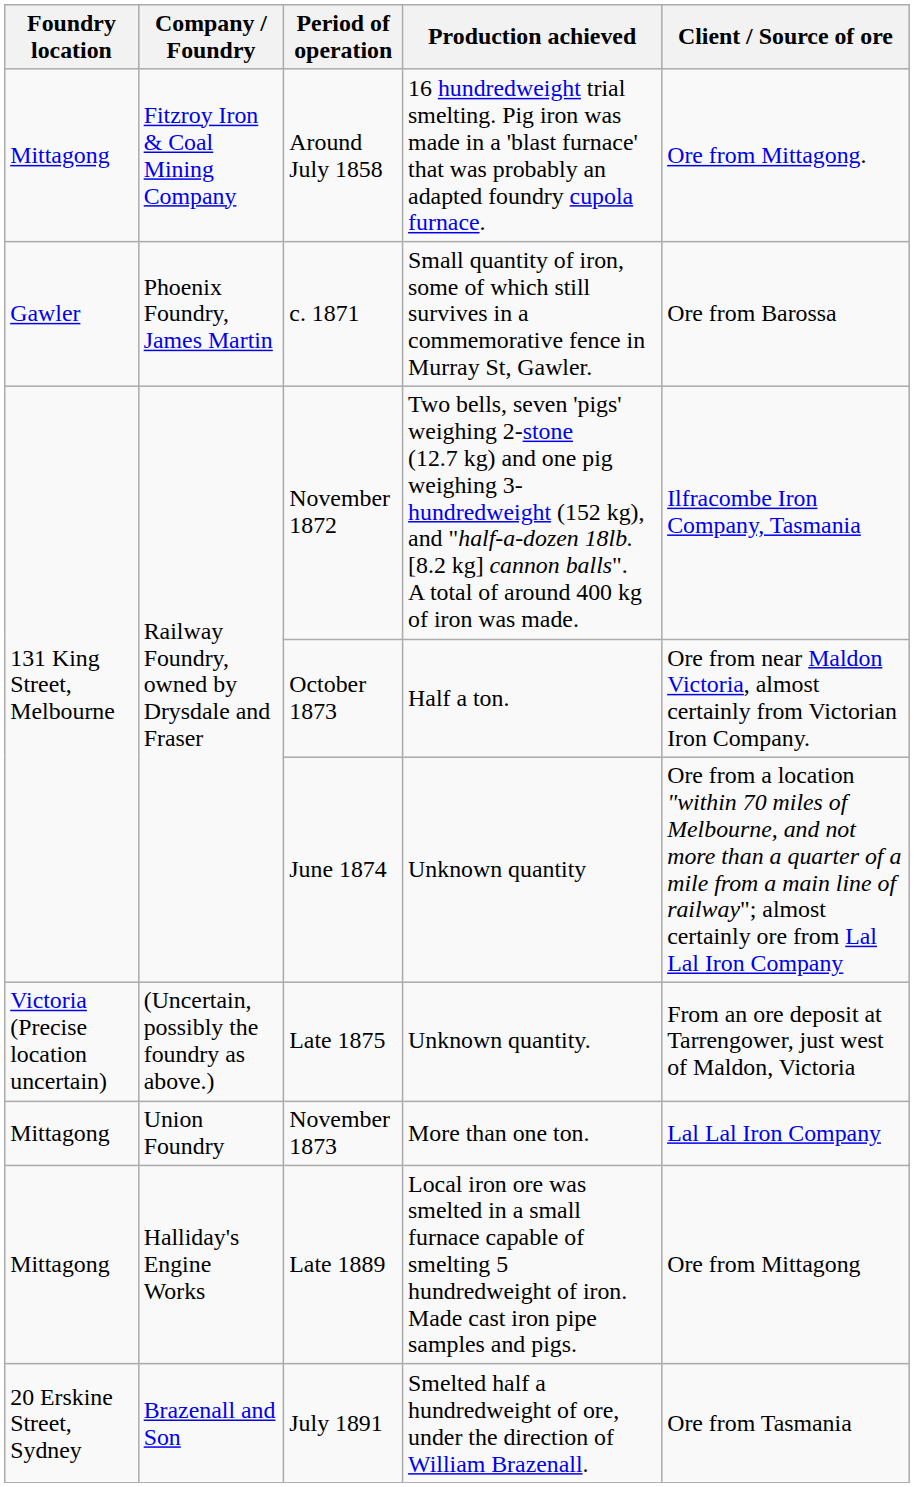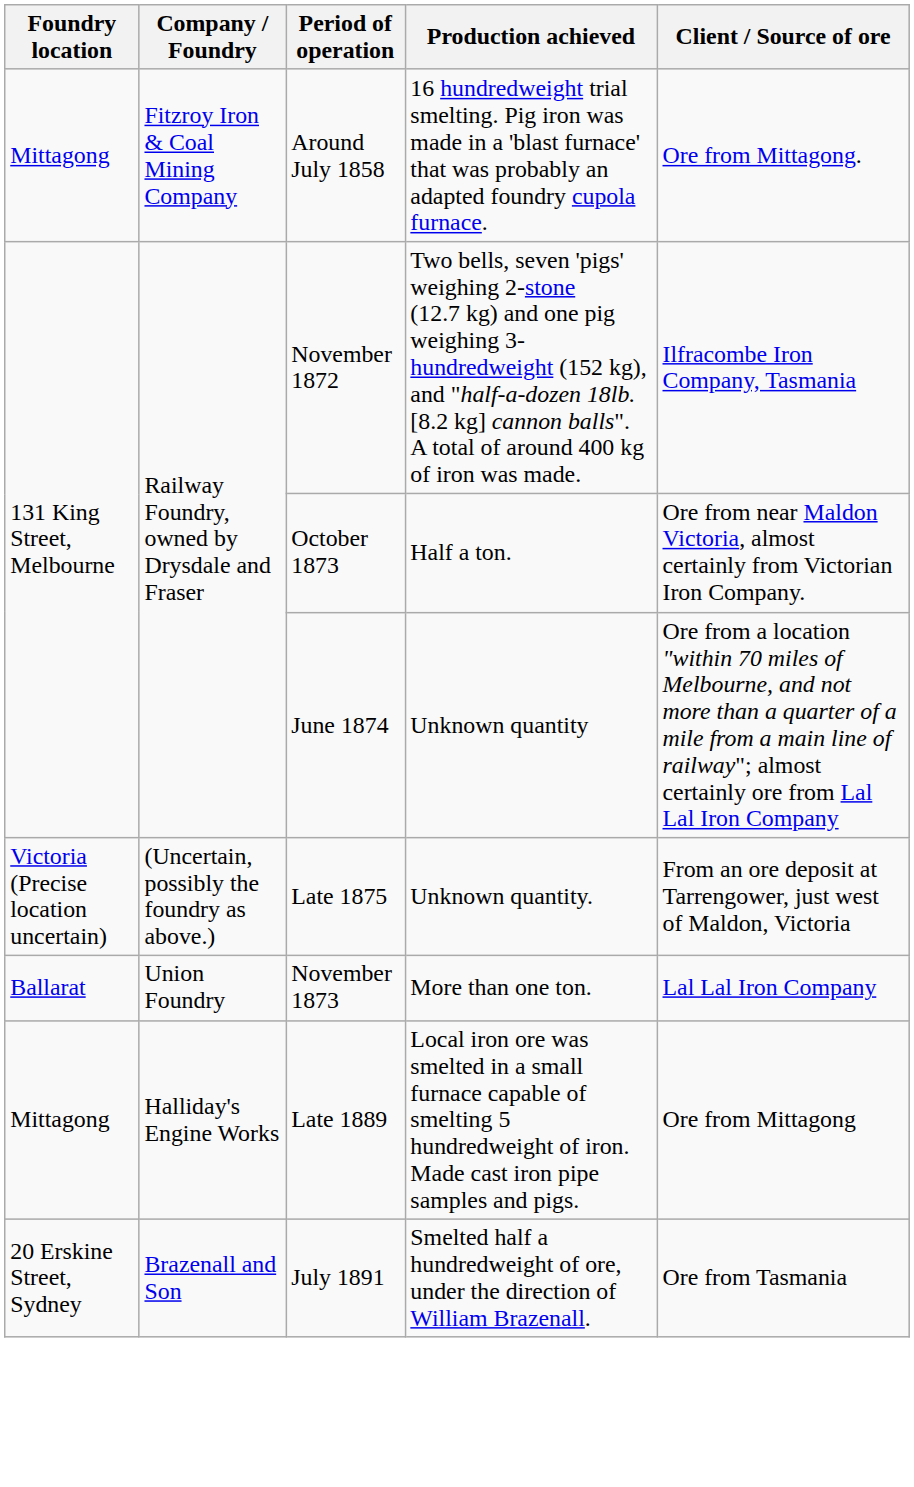- row: Gawler | Phoenix Foundry, James Martin | c. 1871 | Small quantity of iron, some of which still survives in a commemorative fence in Murray St, Gawler. | Ore from Barossa
November 1873 | Foundry location: Mittagong -> Ballarat
